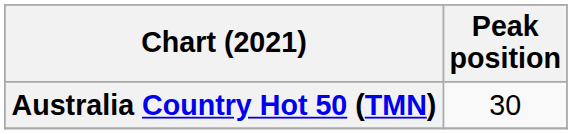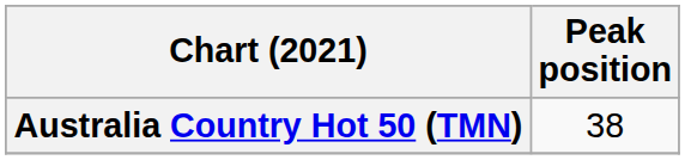Australia Country Hot 50 (TMN) | Peak position: 30 -> 38
